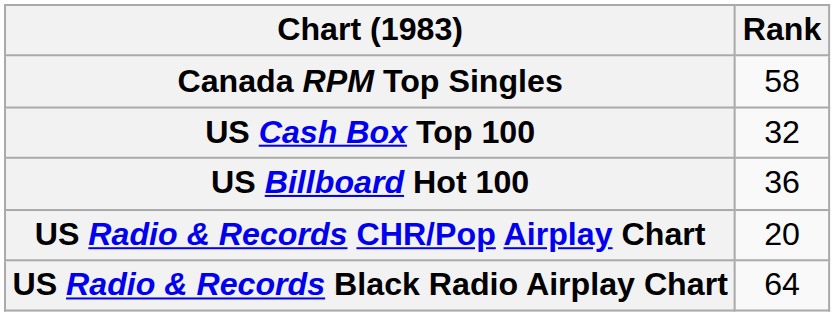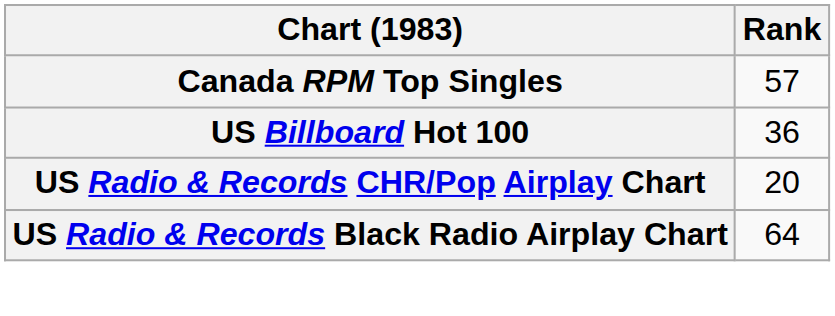Canada RPM Top Singles | Rank: 58 -> 57
- row: US Cash Box Top 100 | 32
